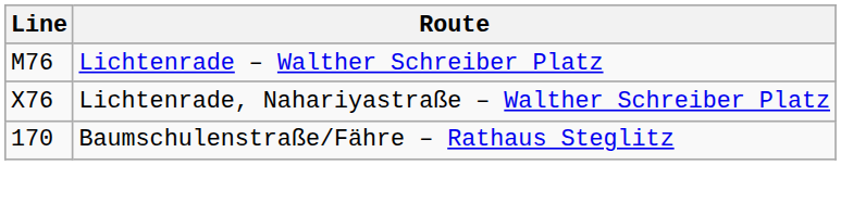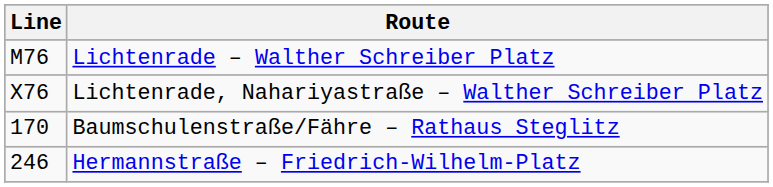+ row: 246 | Hermannstraße – Friedrich-Wilhelm-Platz
